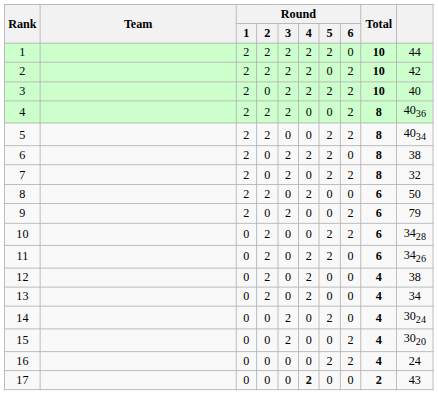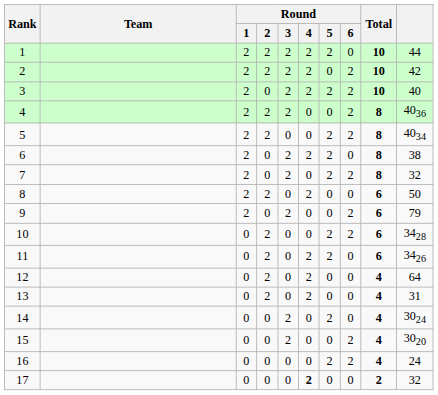12 | column 10: 38 -> 64
13 | column 10: 34 -> 31
17 | column 10: 43 -> 32
